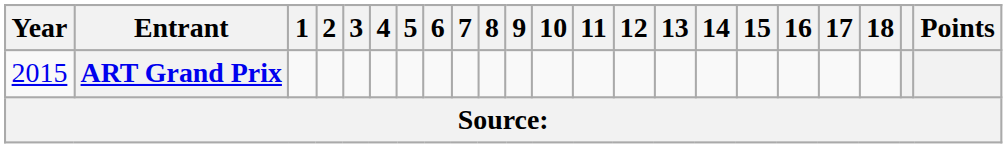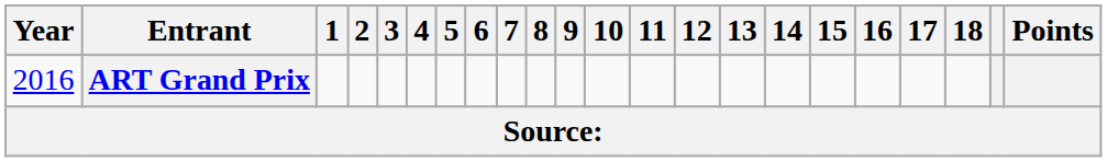ART Grand Prix | Year: 2015 -> 2016
